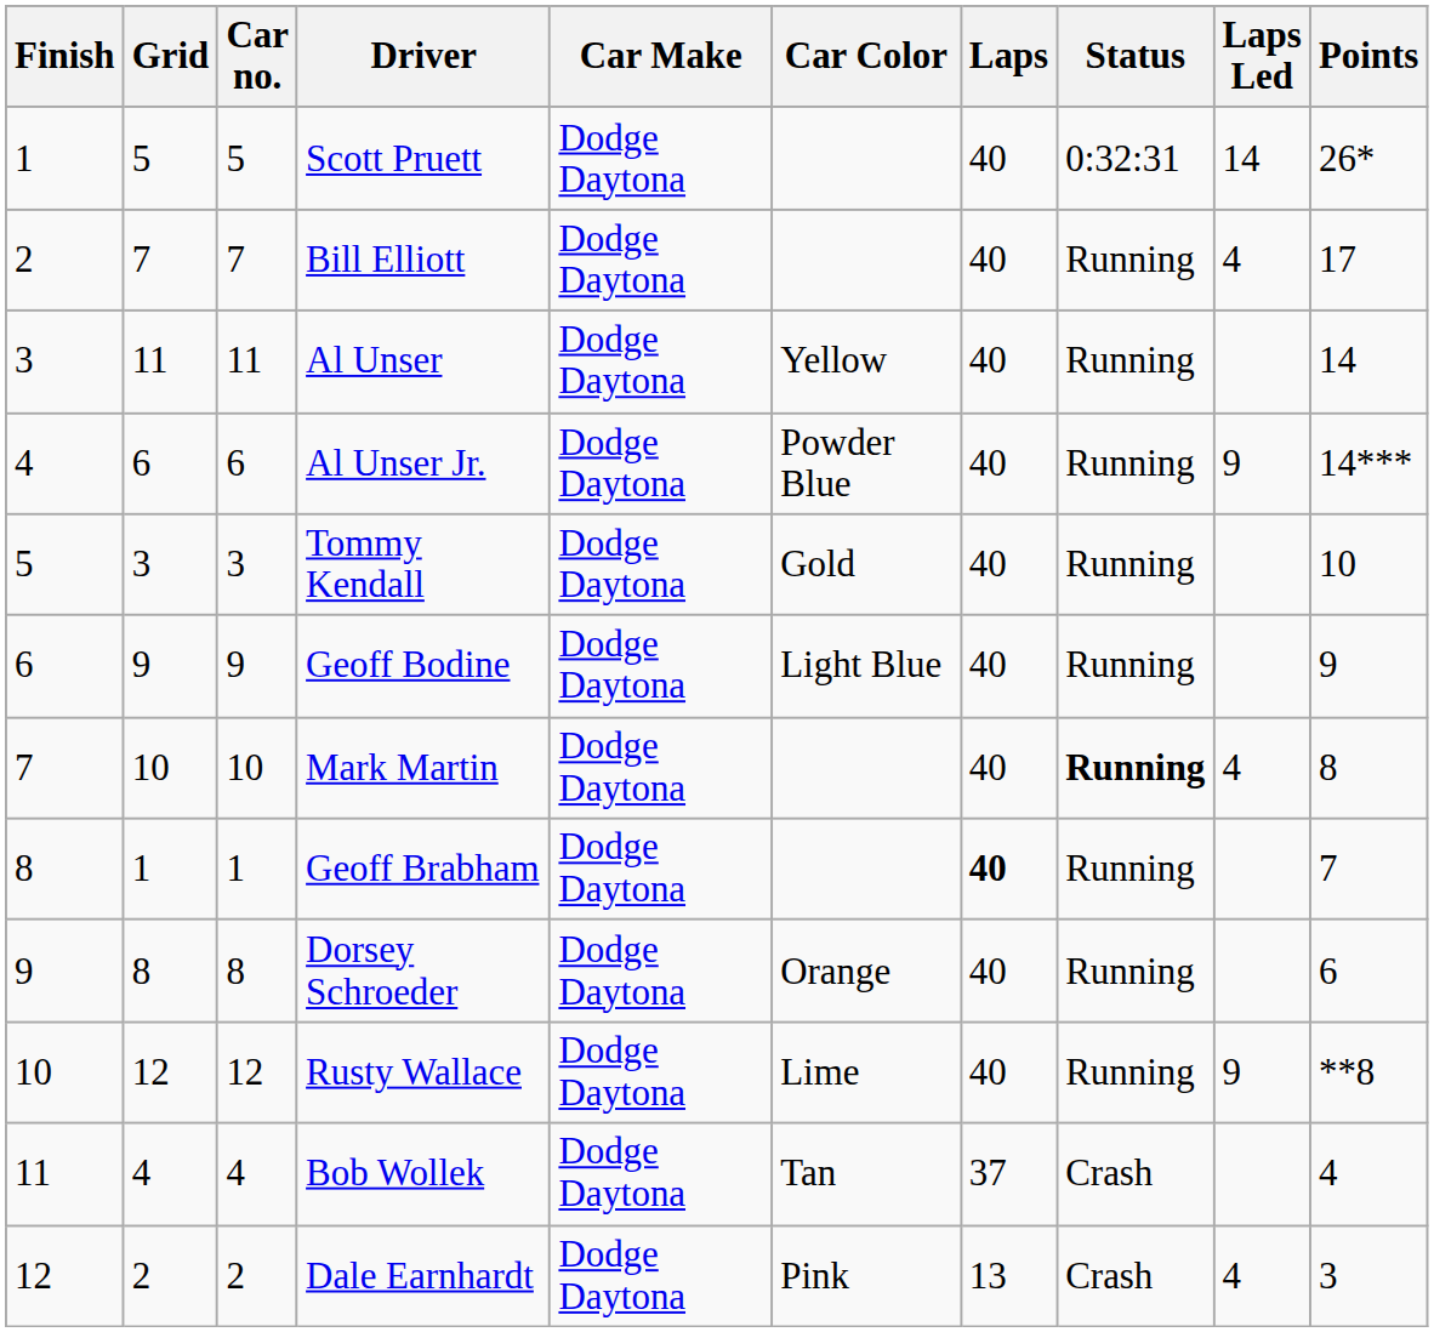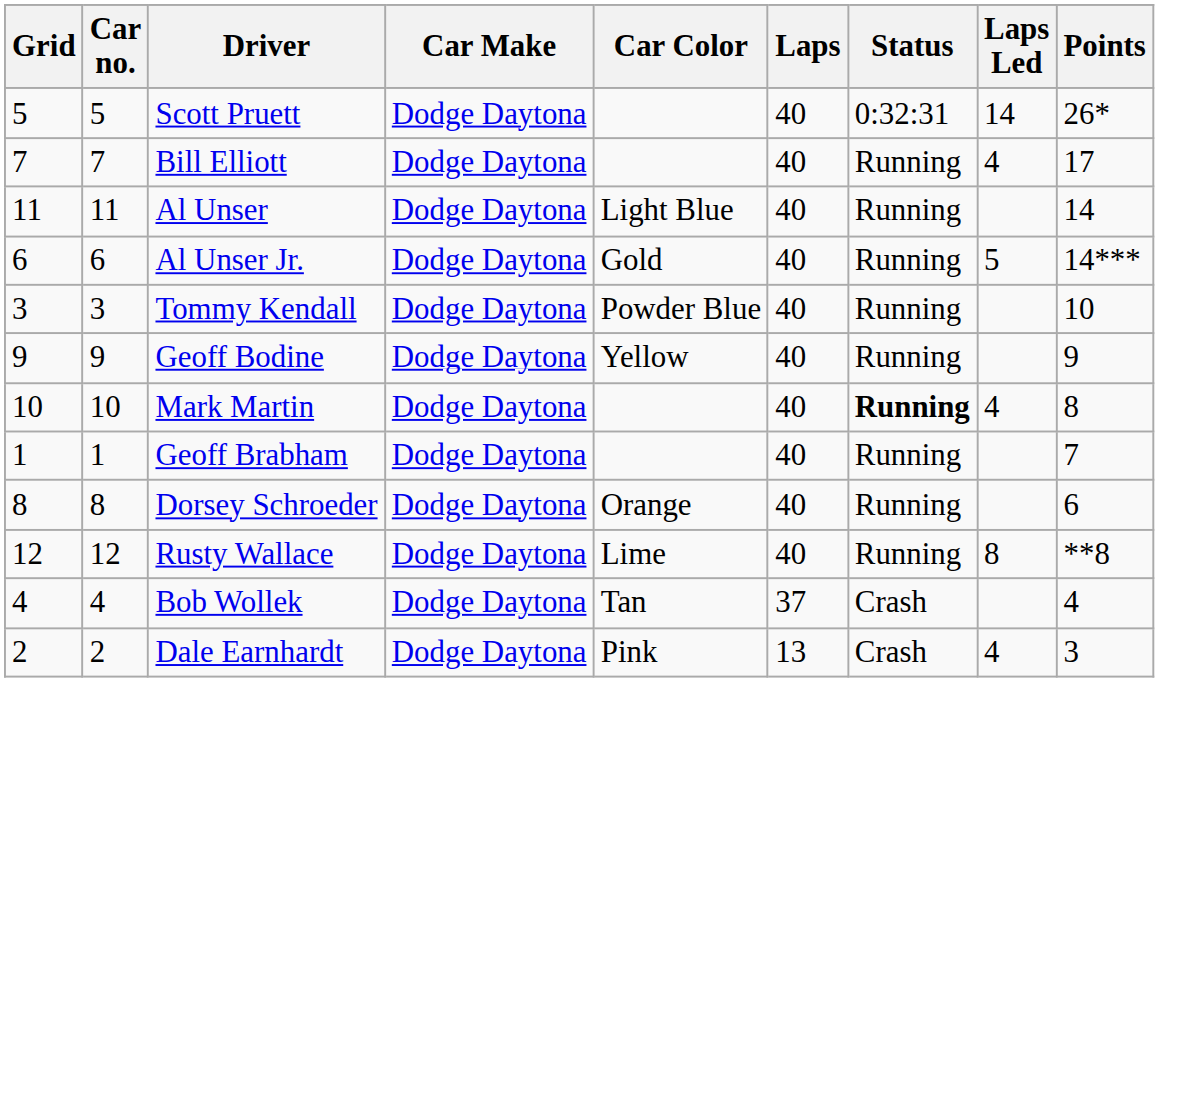- column: Finish | 1 | 2 | 3 | 4 | 5 | 6 | 7 | 8 | 9 | 10 | 11 | 12
Al Unser | Car Color: Yellow -> Light Blue
Al Unser Jr. | Car Color: Powder Blue -> Gold
Al Unser Jr. | Laps Led: 9 -> 5
Tommy Kendall | Car Color: Gold -> Powder Blue
Geoff Bodine | Car Color: Light Blue -> Yellow
Geoff Brabham | Laps: bold -> normal
Rusty Wallace | Laps Led: 9 -> 8
